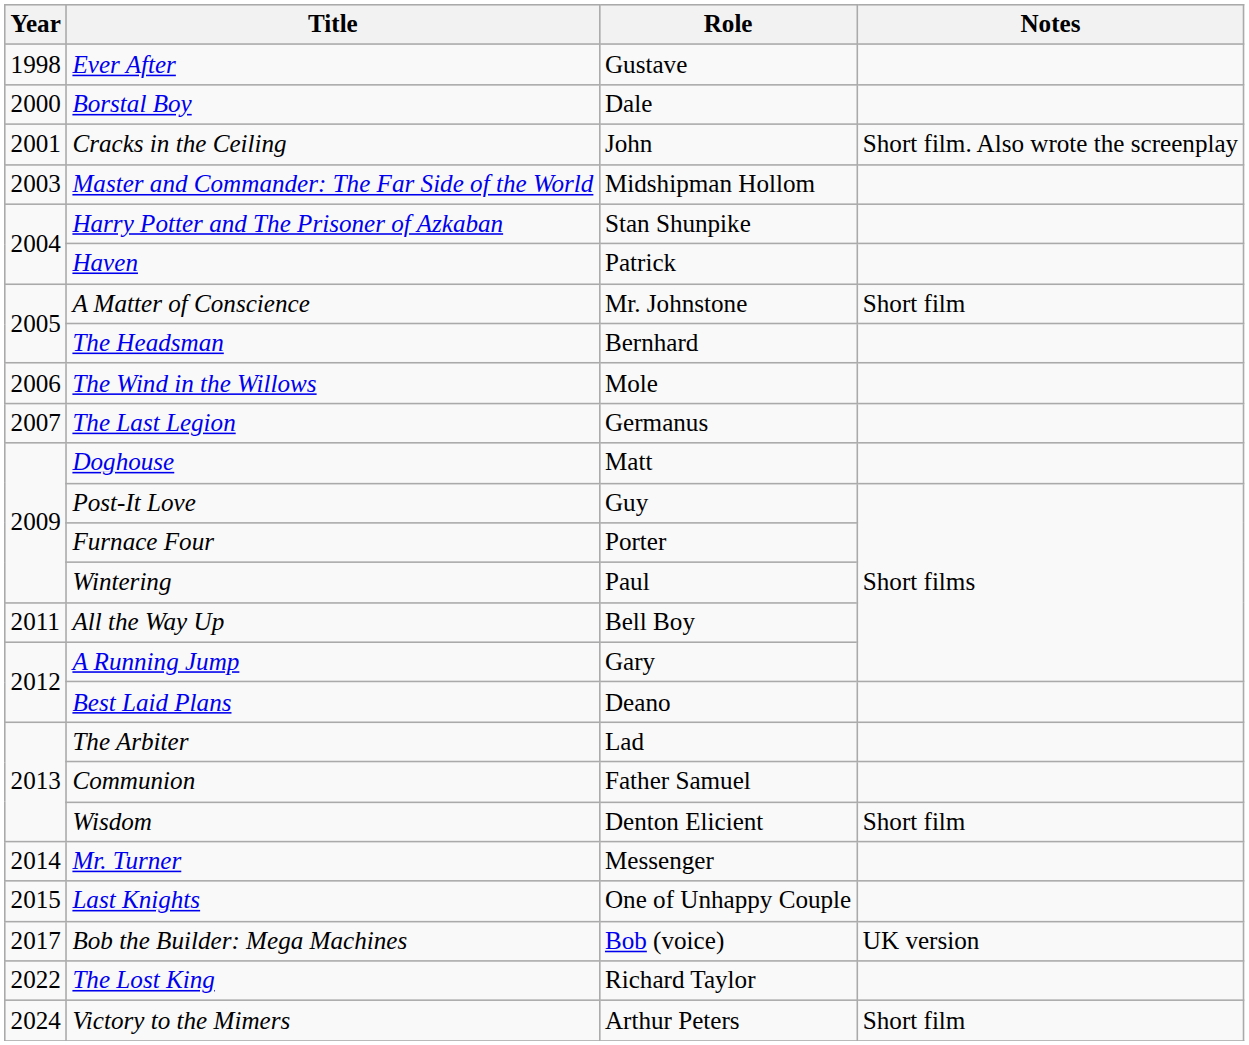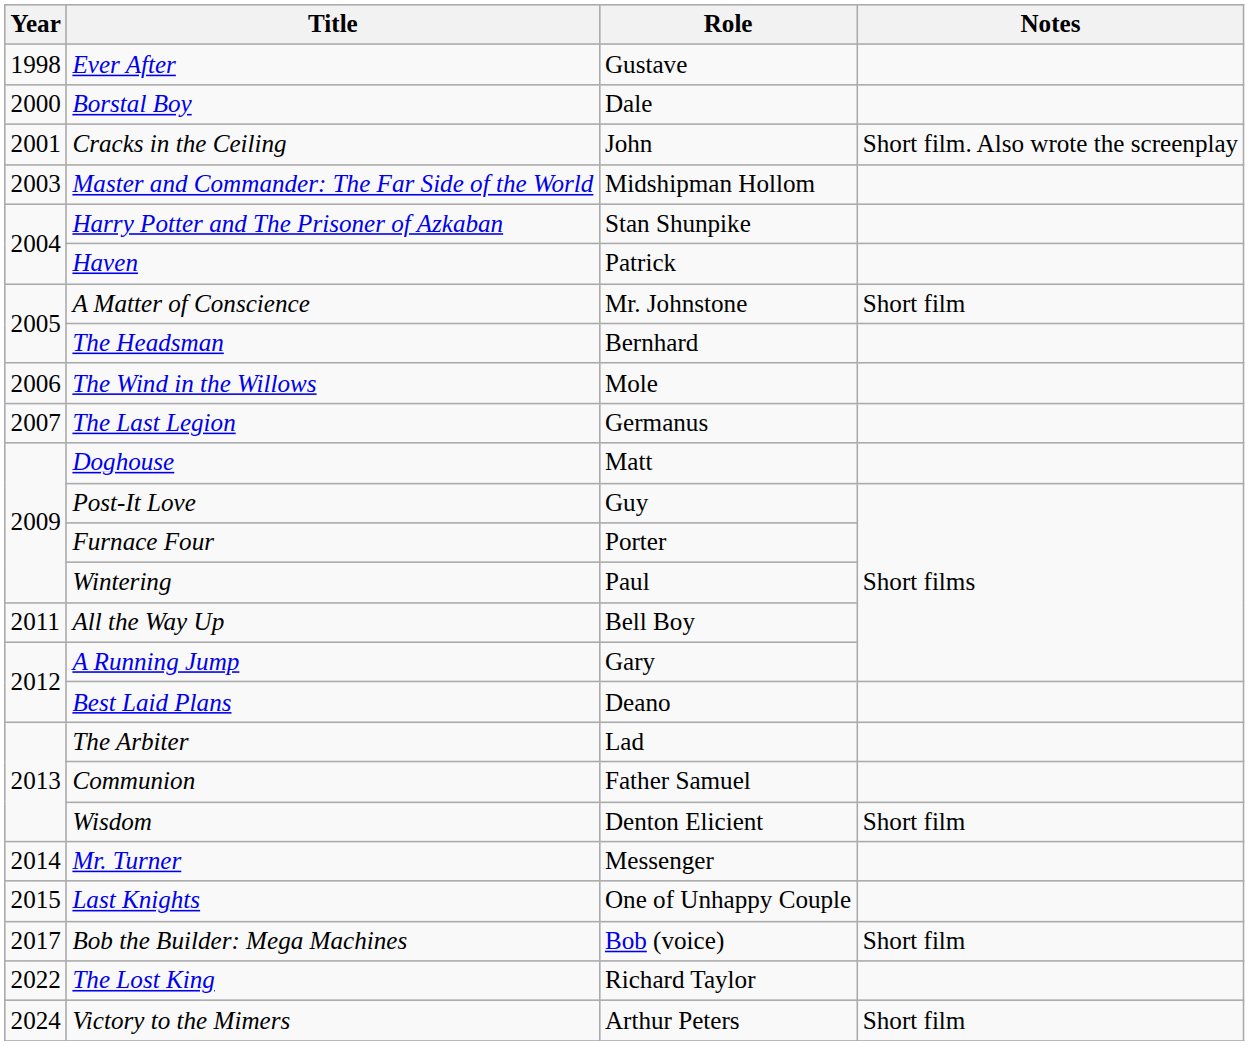Bob the Builder: Mega Machines | Notes: UK version -> Short film
